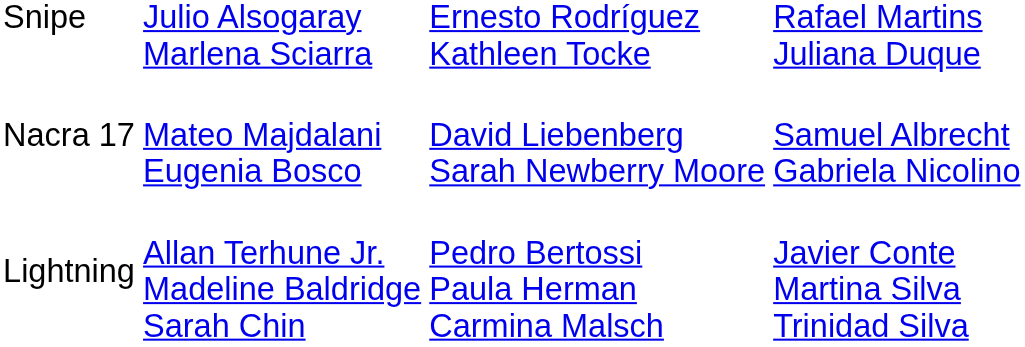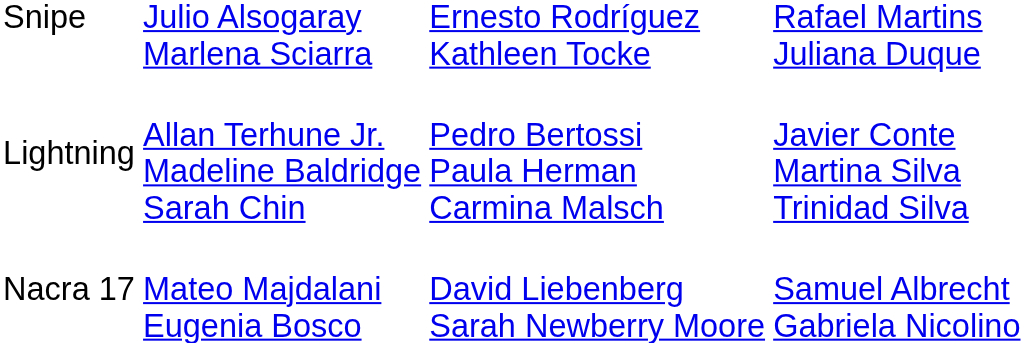rows swapped: Lightning <-> Nacra 17
